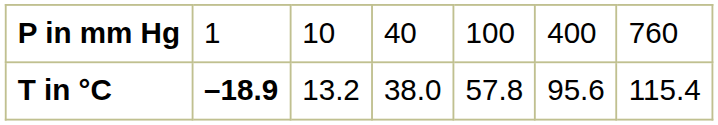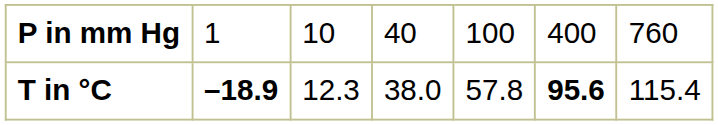T in °C | column 3: 13.2 -> 12.3
T in °C | column 6: normal -> bold
